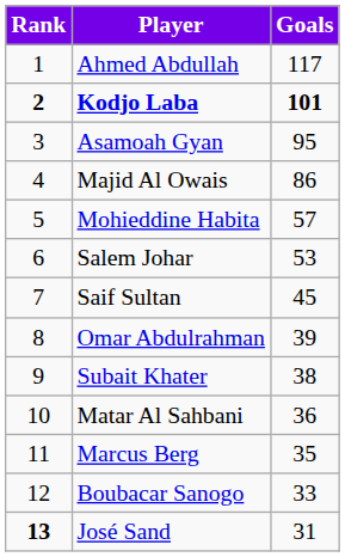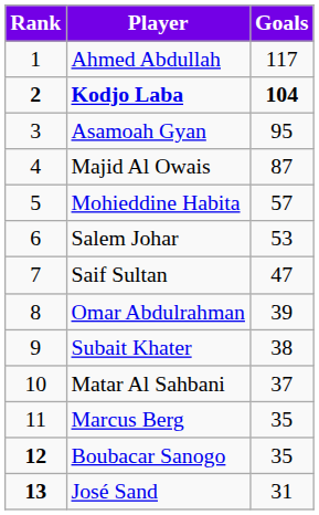Kodjo Laba | Goals: 101 -> 104
Majid Al Owais | Goals: 86 -> 87
Saif Sultan | Goals: 45 -> 47
Matar Al Sahbani | Goals: 36 -> 37
Boubacar Sanogo | Rank: normal -> bold
Boubacar Sanogo | Goals: 33 -> 35
